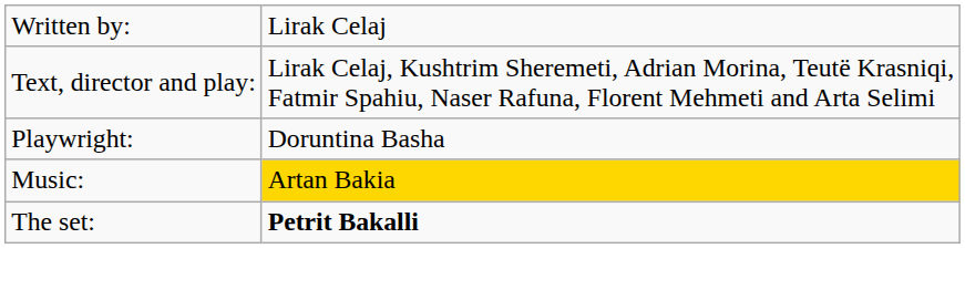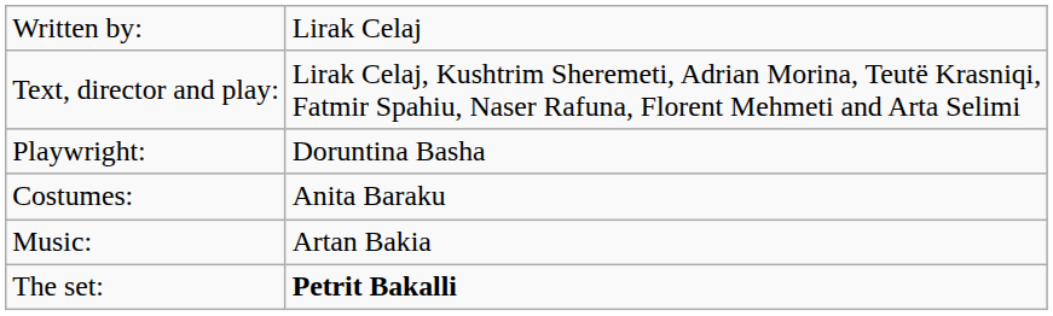+ row: Costumes: | Anita Baraku
Music: | column 2: gold background -> no background
